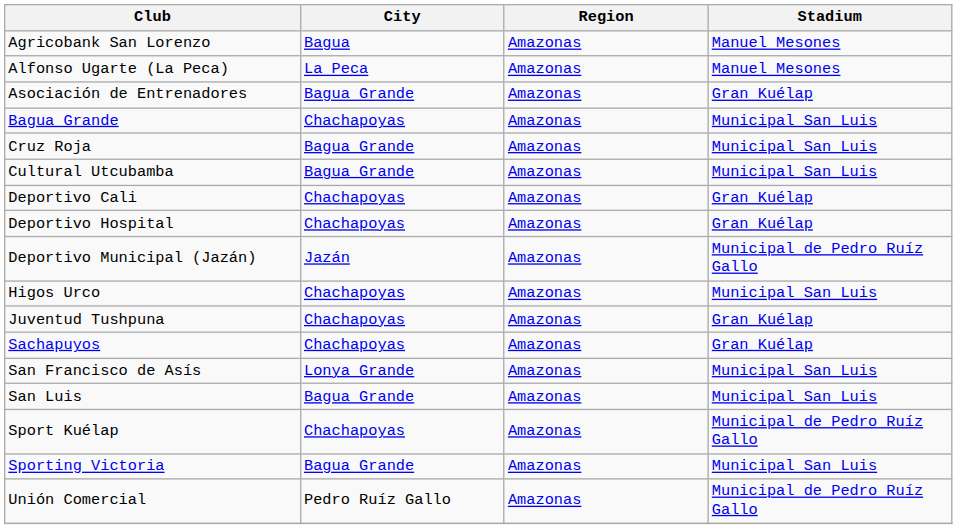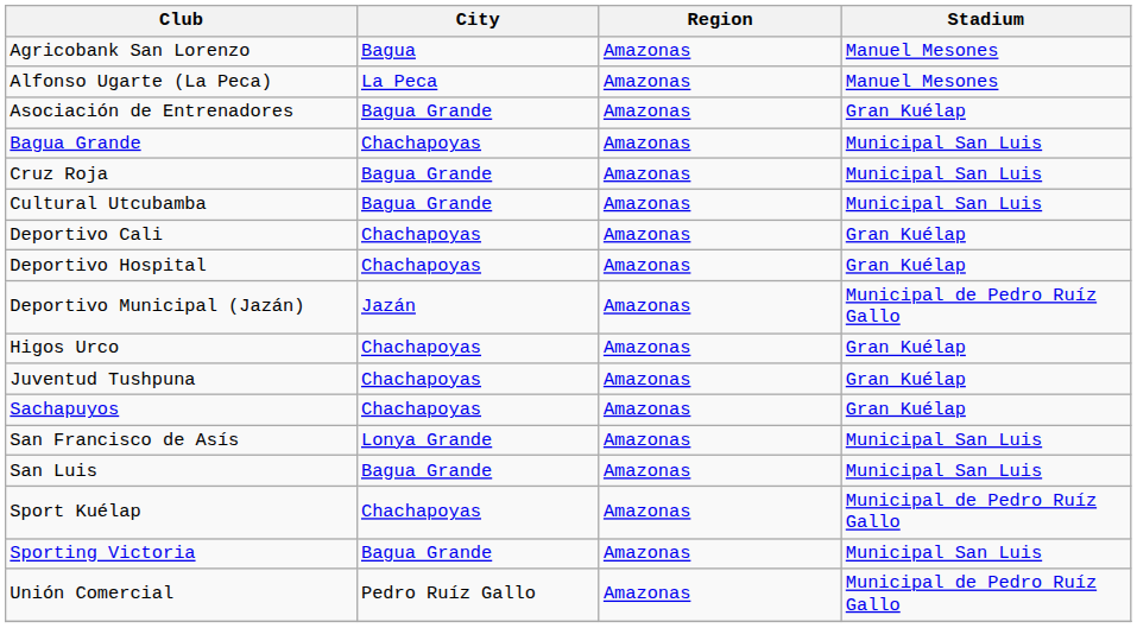Higos Urco | Stadium: Municipal San Luis -> Gran Kuélap
